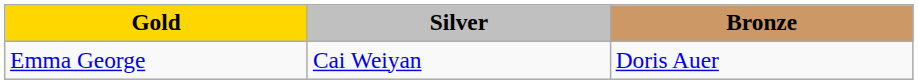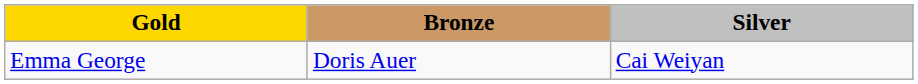columns swapped: Silver <-> Bronze
